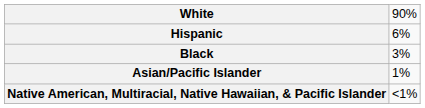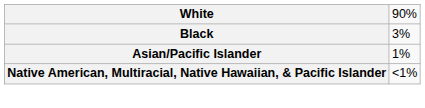- row: Hispanic | 6%
